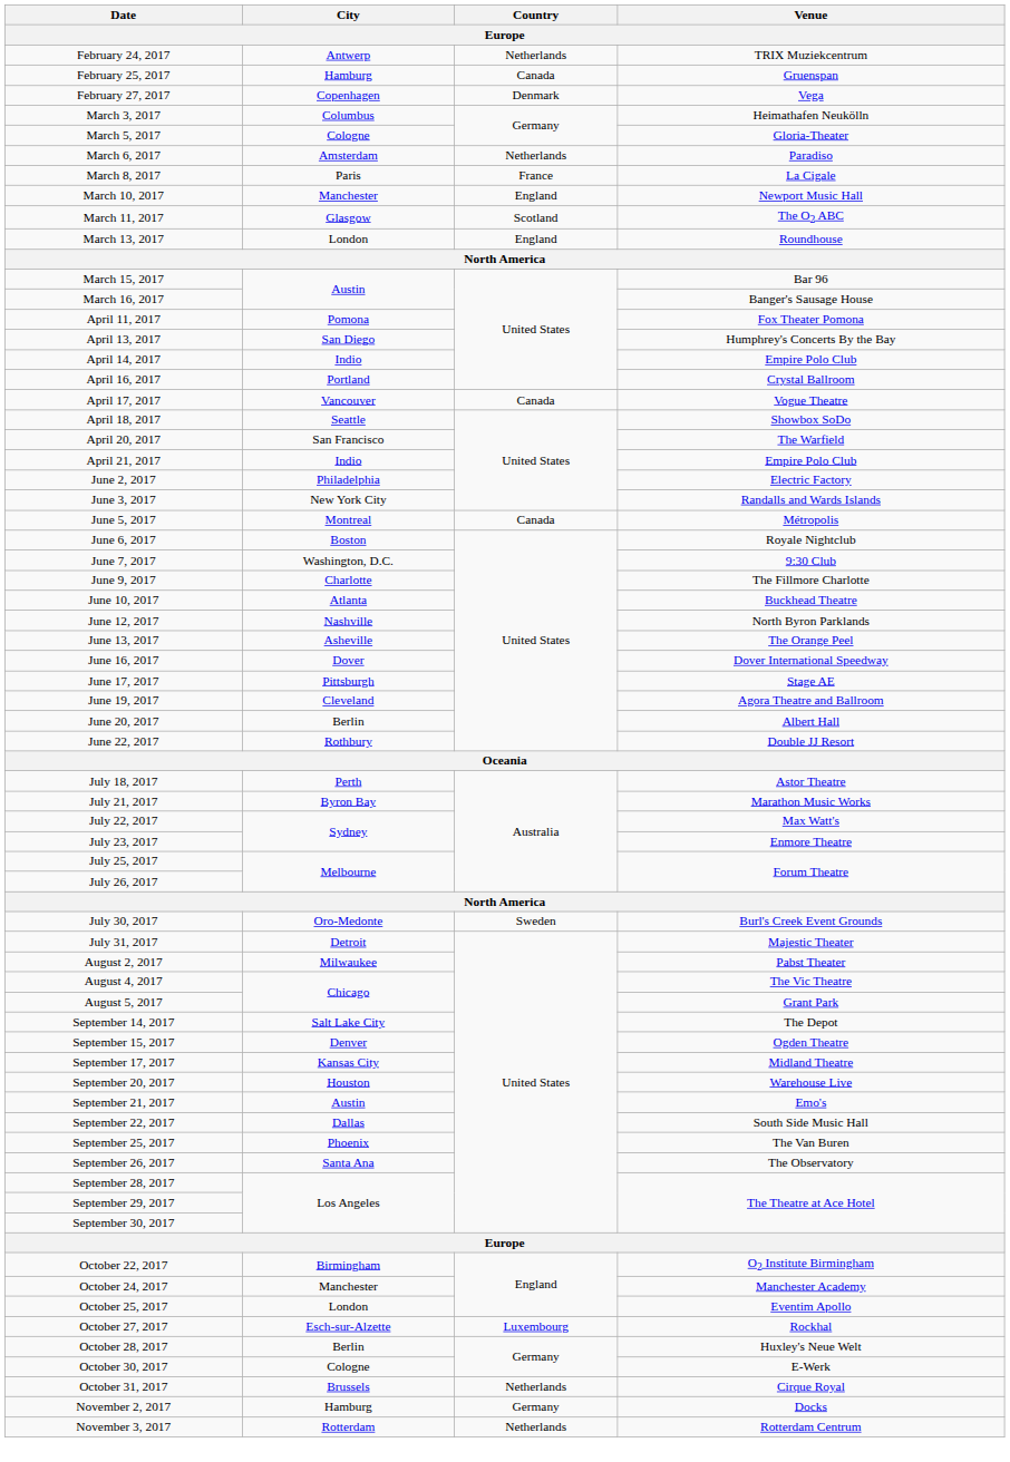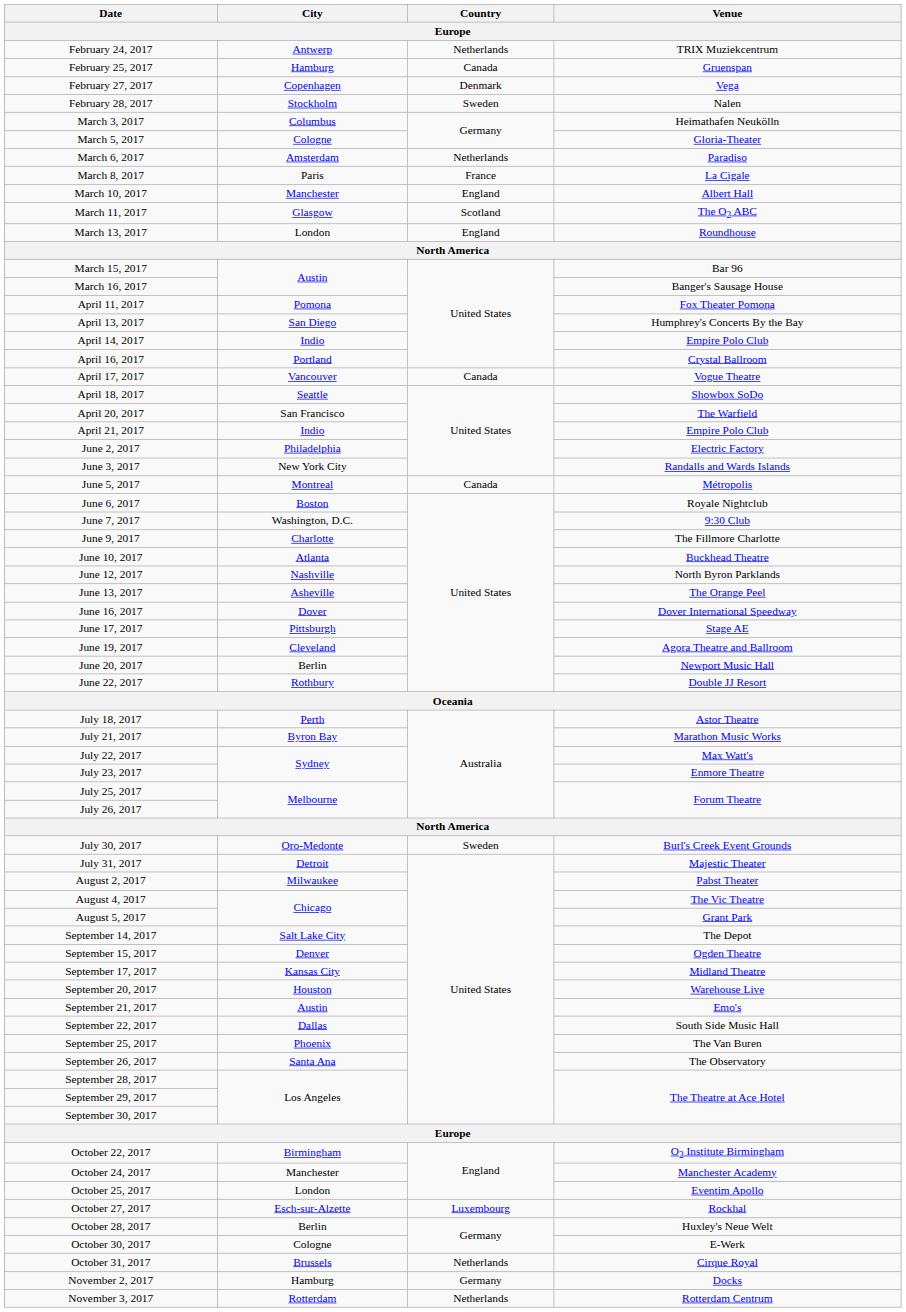+ row: February 28, 2017 | Stockholm | Sweden | Nalen
March 10, 2017 | Venue: Newport Music Hall -> Albert Hall
June 20, 2017 | Venue: Albert Hall -> Newport Music Hall
